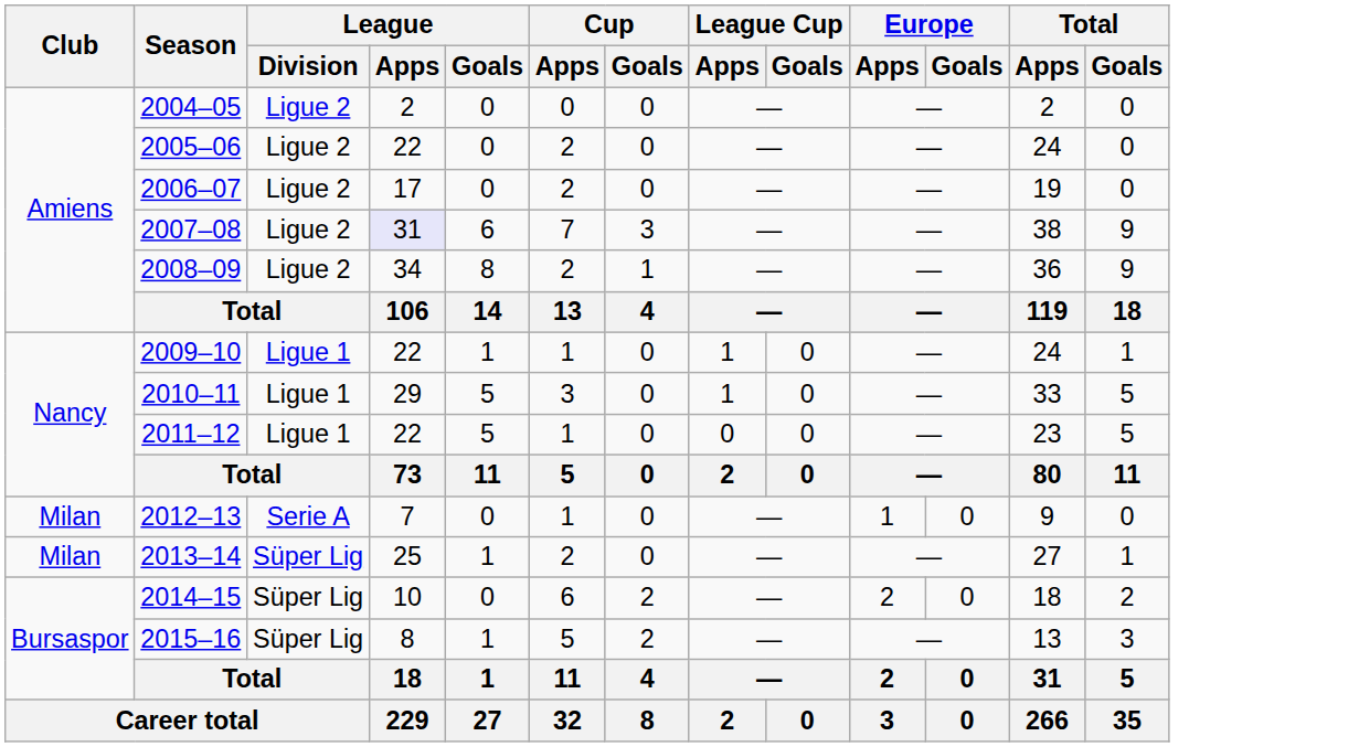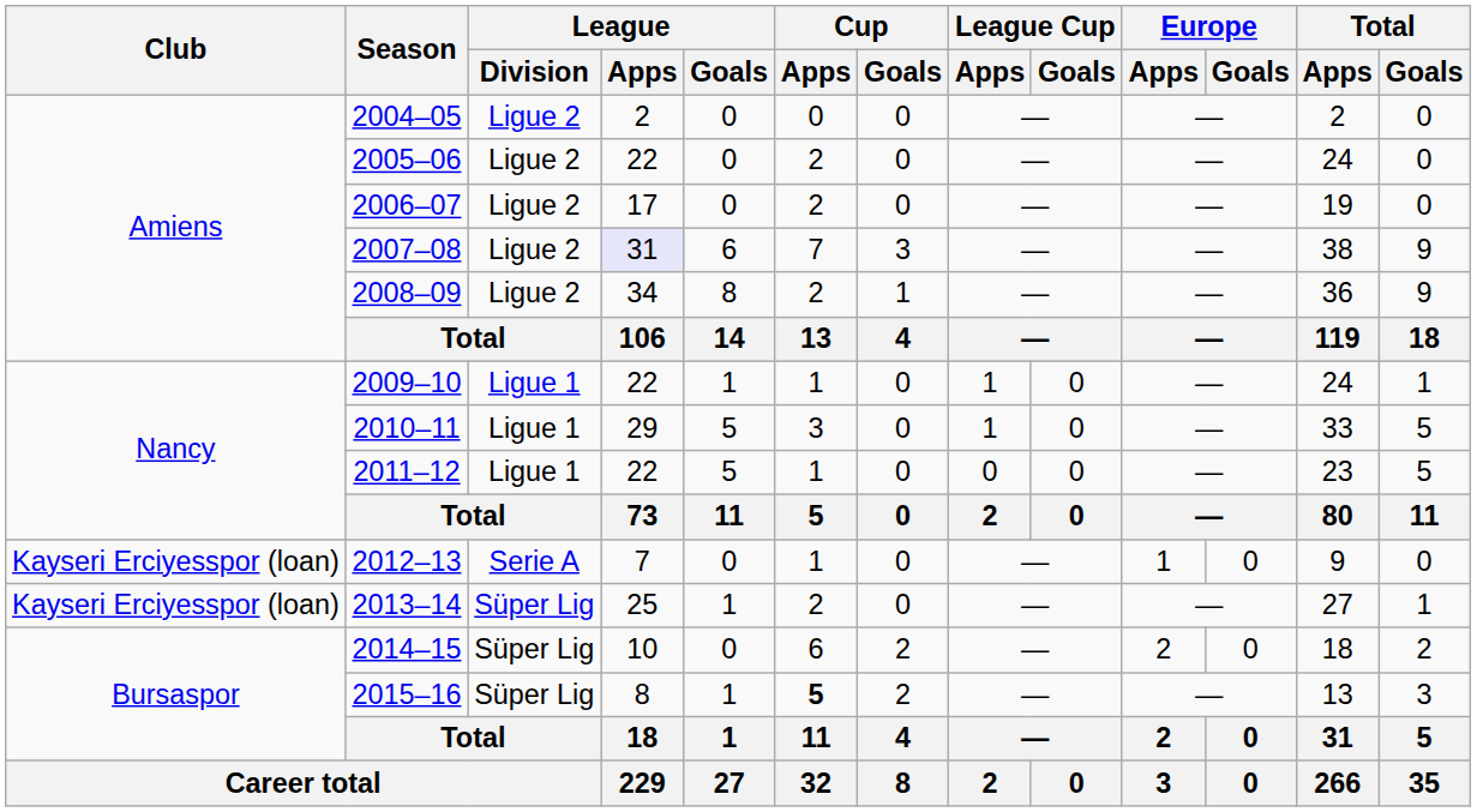2012–13 | Club: Milan -> Kayseri Erciyesspor (loan)
2013–14 | Club: Milan -> Kayseri Erciyesspor (loan)
2015–16 | Cup / Apps: normal -> bold
